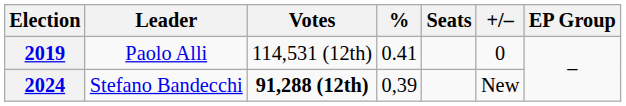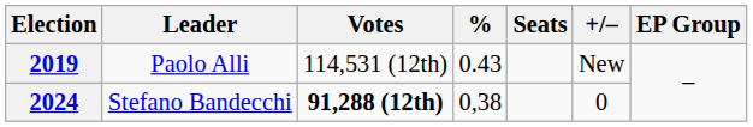2019 | %: 0.41 -> 0.43
2019 | +/–: 0 -> New
2024 | %: 0,39 -> 0,38
2024 | +/–: New -> 0
